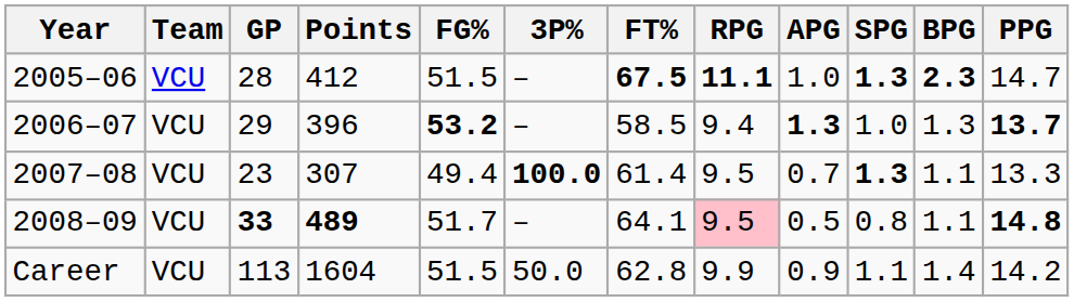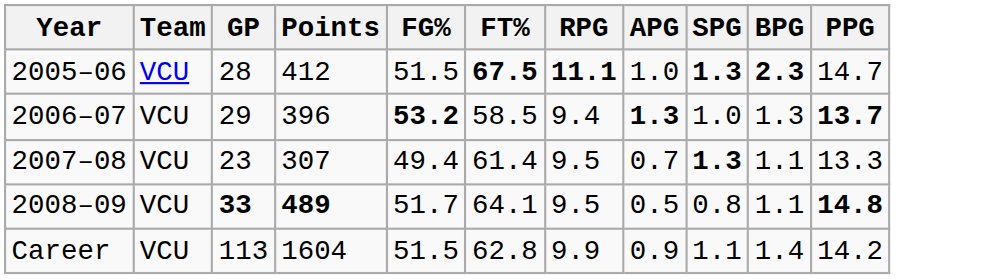- column: 3P% | – | – | 100.0 | – | 50.0
2008–09 | RPG: pink background -> no background
